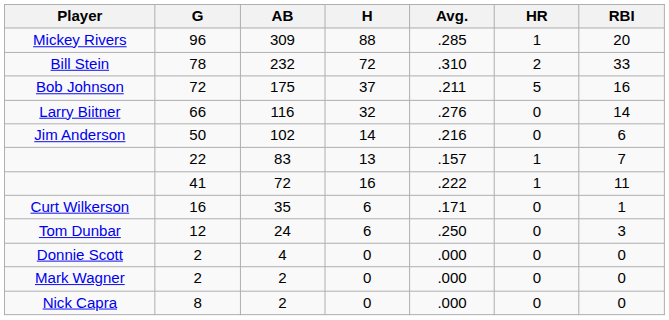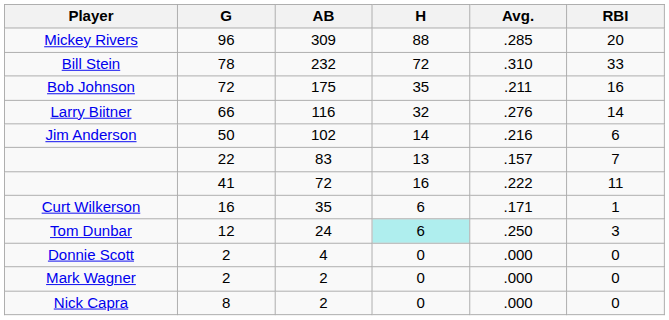- column: HR | 1 | 2 | 5 | 0 | 0 | 1 | 1 | 0 | 0 | 0 | 0 | 0
Bob Johnson | H: 37 -> 35
Tom Dunbar | H: no background -> paleturquoise background
